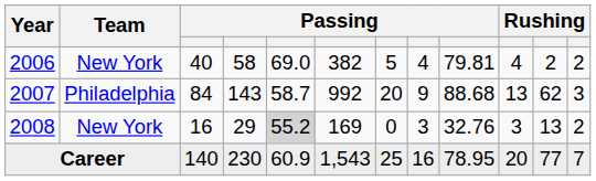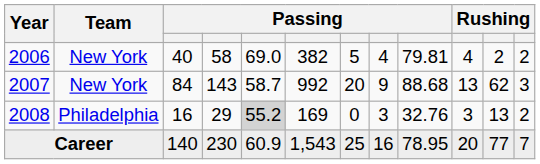2007 | Team: Philadelphia -> New York
2008 | Team: New York -> Philadelphia
